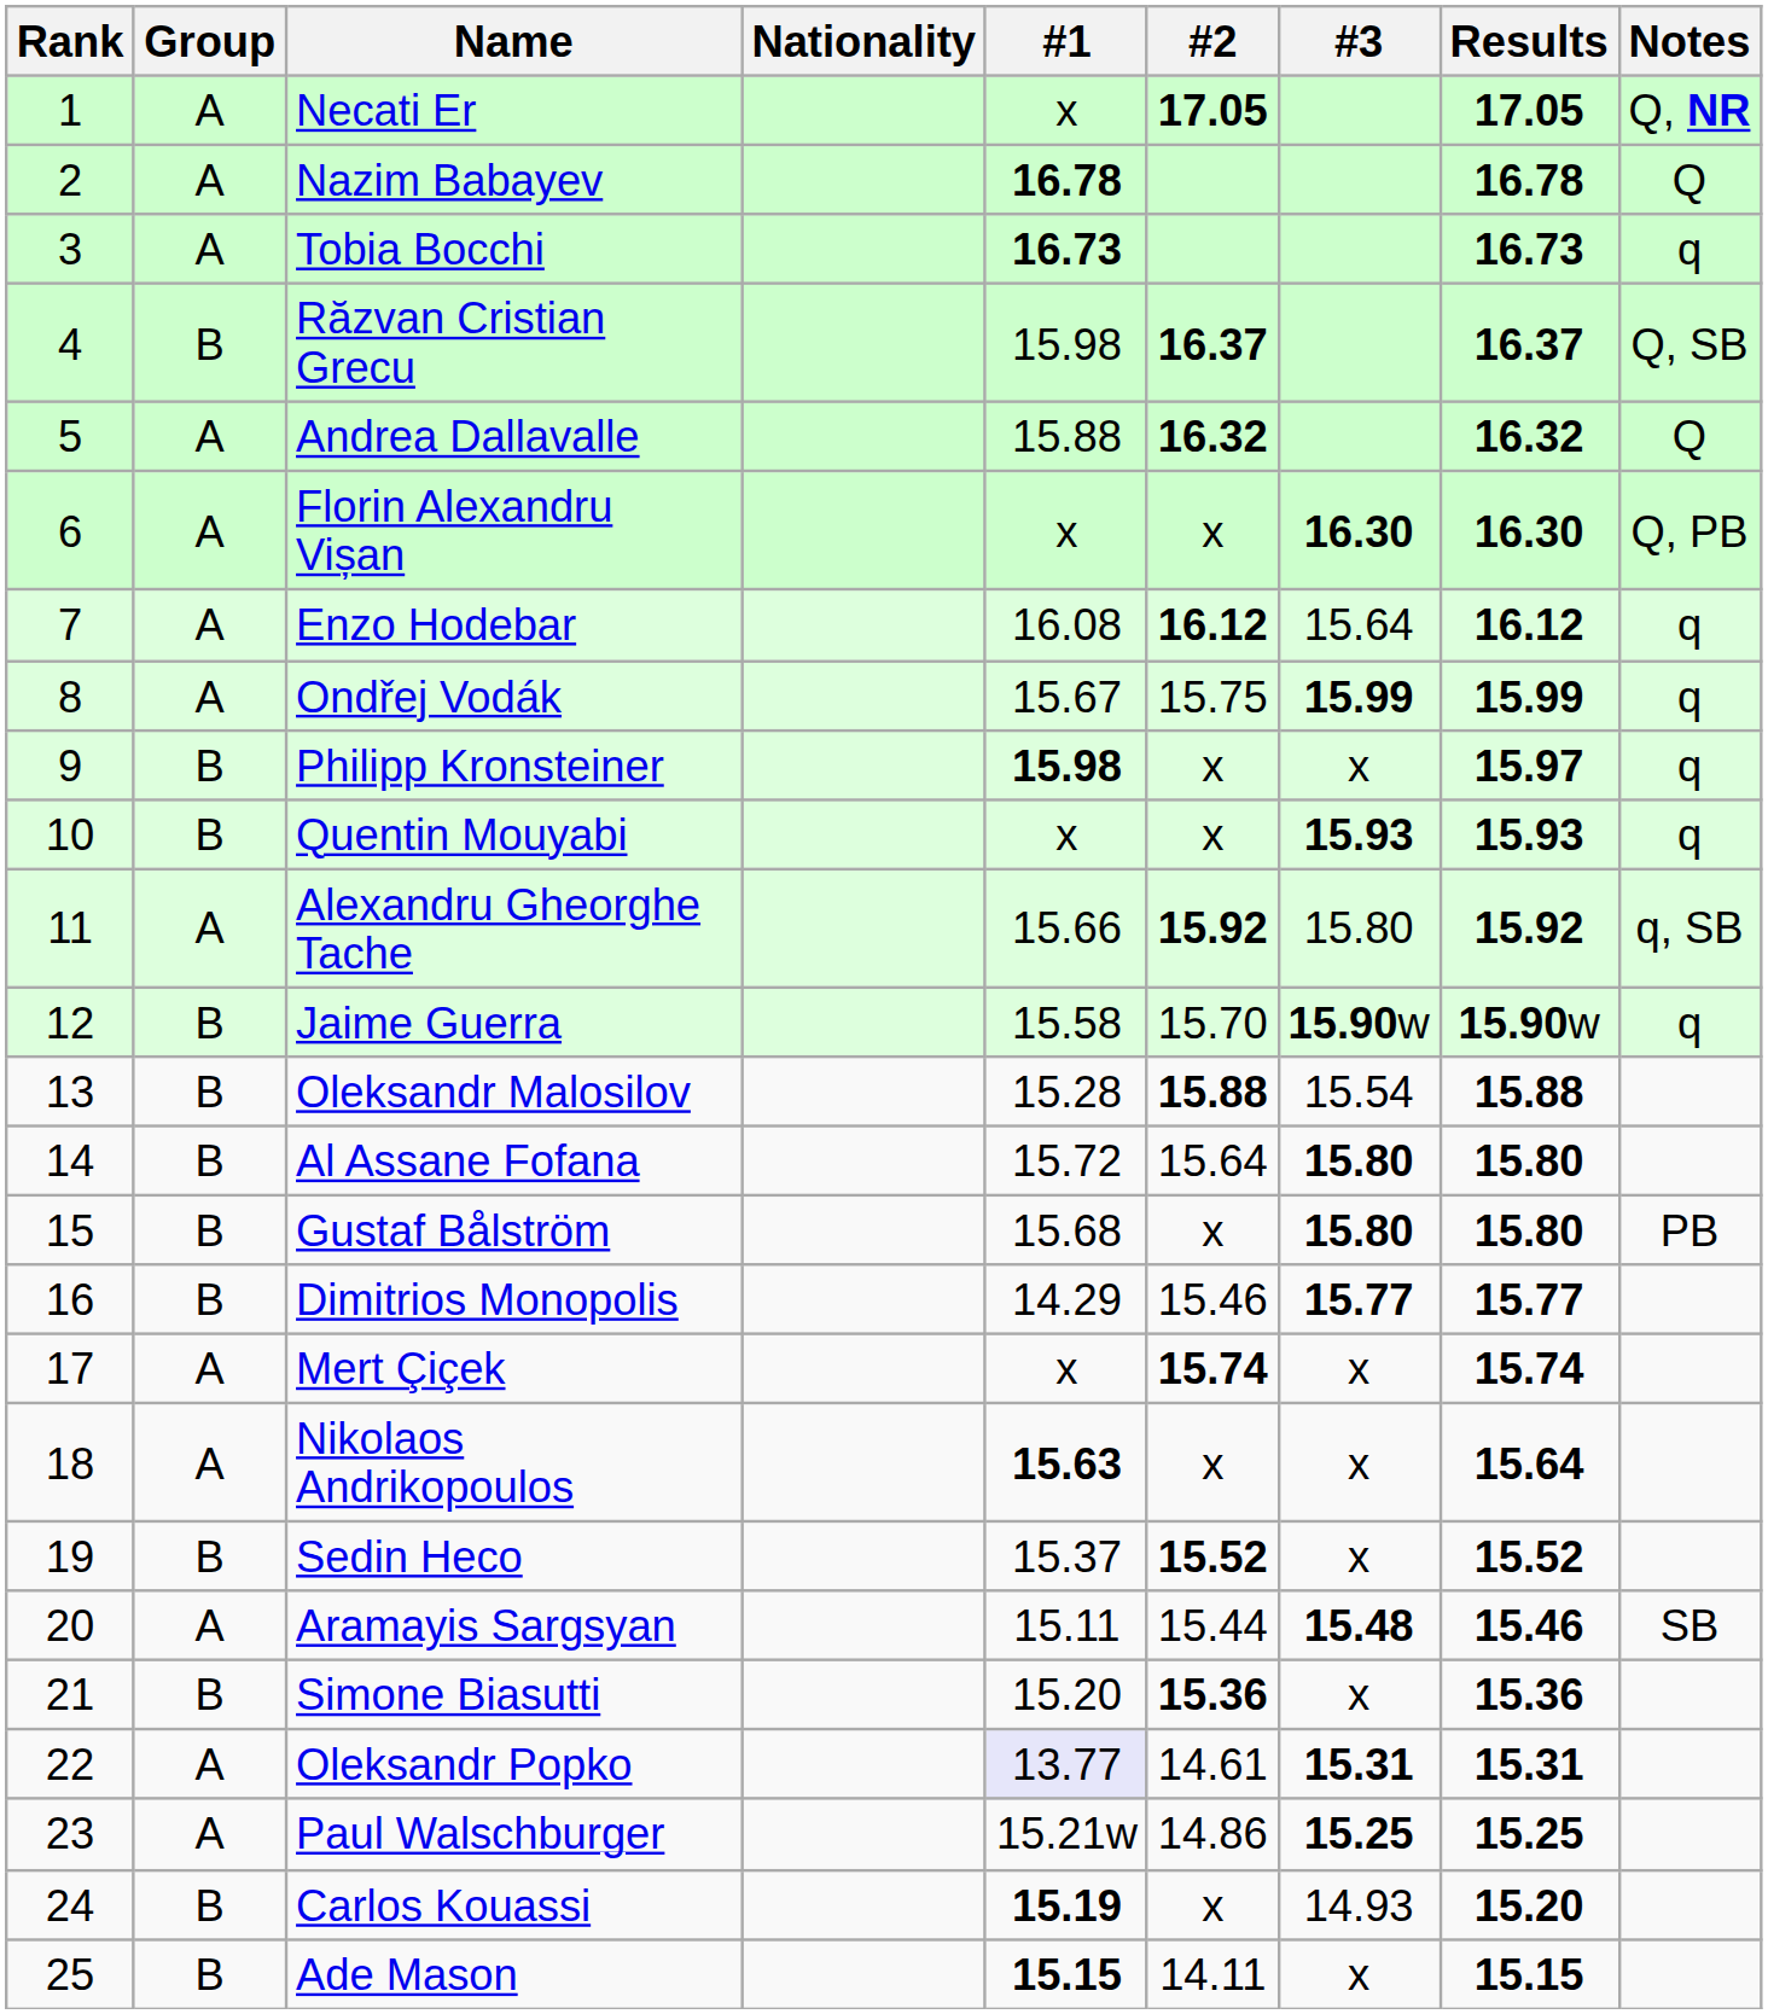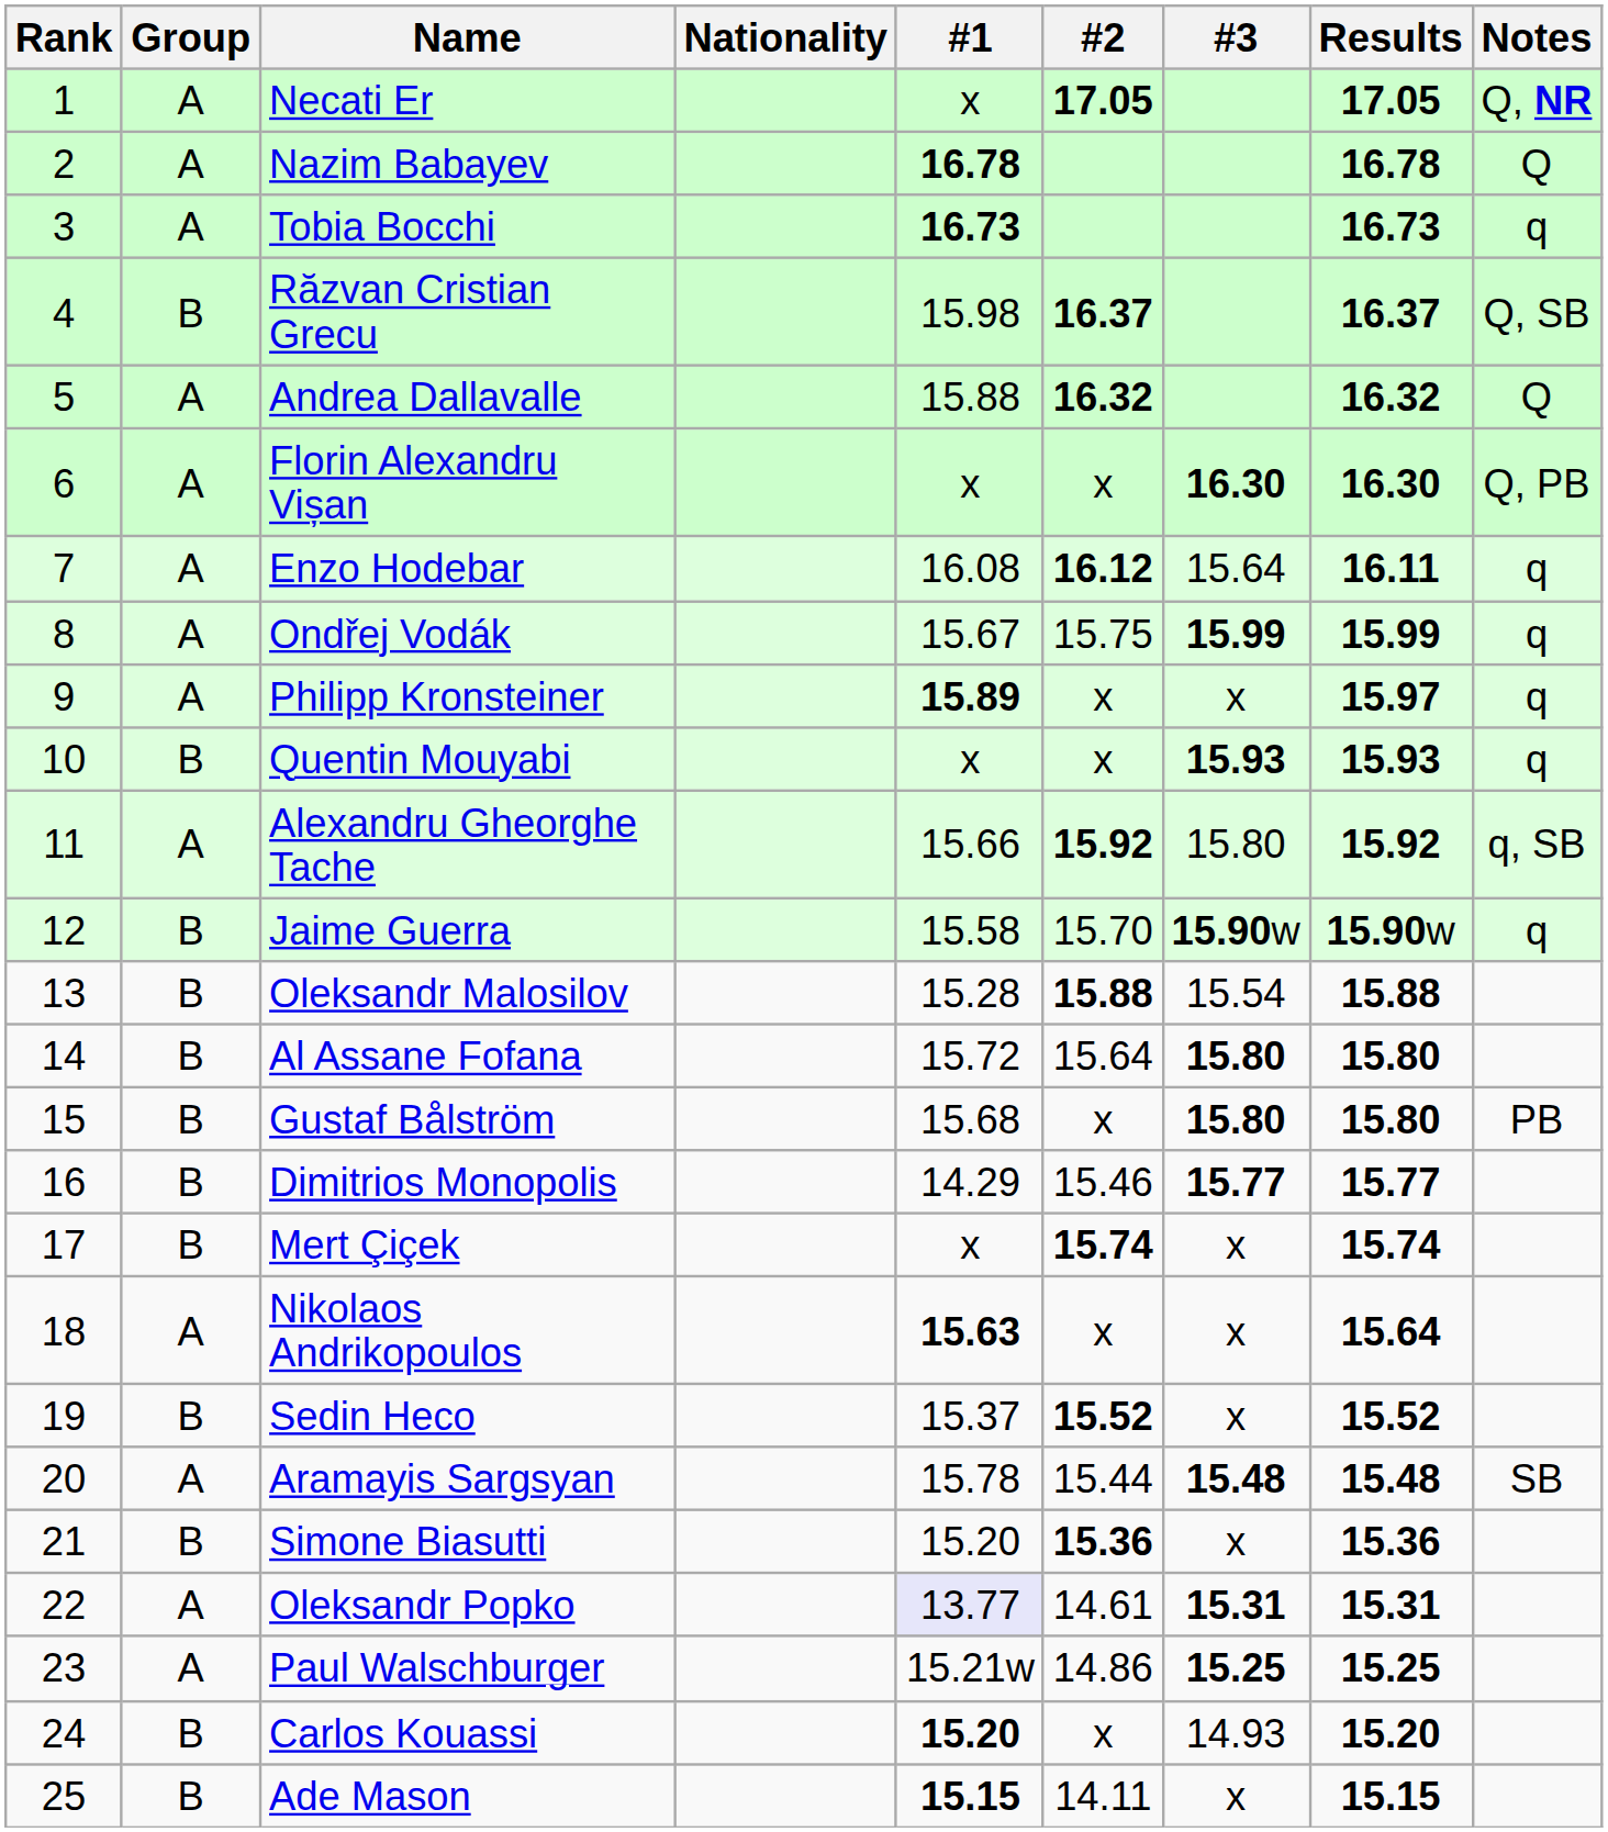Enzo Hodebar | Results: 16.12 -> 16.11
Philipp Kronsteiner | Group: B -> A
Philipp Kronsteiner | #1: 15.98 -> 15.89
Mert Çiçek | Group: A -> B
Aramayis Sargsyan | #1: 15.11 -> 15.78
Aramayis Sargsyan | Results: 15.46 -> 15.48
Carlos Kouassi | #1: 15.19 -> 15.20
